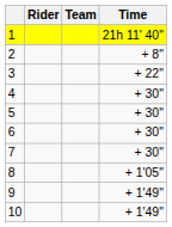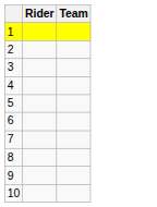- column: Time | 21h 11' 40" | + 8" | + 22" | + 30" | + 30" | + 30" | + 30" | + 1'05" | + 1'49" | + 1'49"
